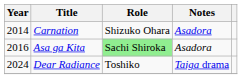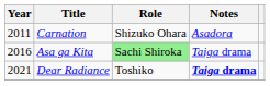Carnation | Year: 2014 -> 2011
Asa ga Kita | Notes: Asadora -> Taiga drama
Dear Radiance | Year: 2024 -> 2021
Dear Radiance | Notes: normal -> bold
